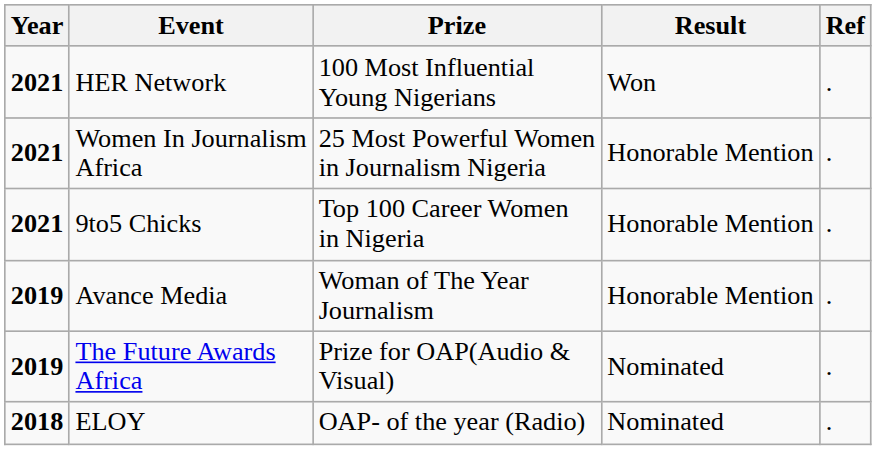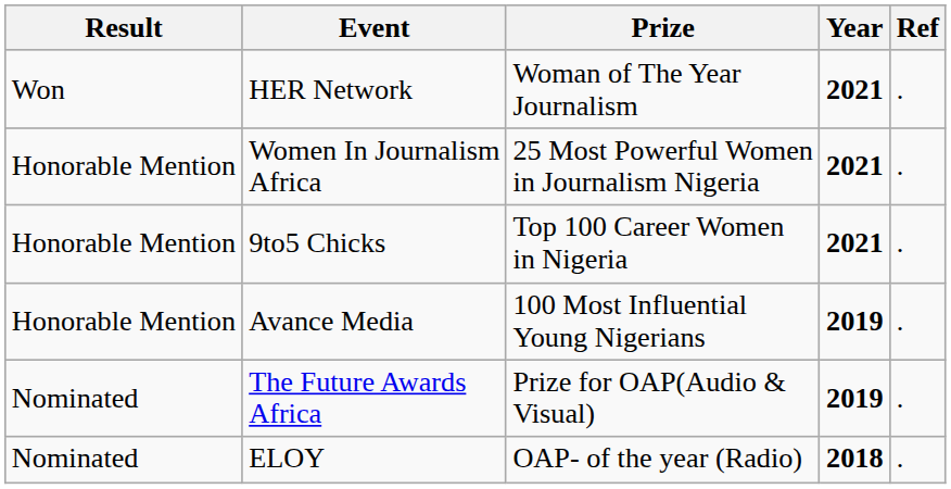columns swapped: Year <-> Result
HER Network | Prize: 100 Most Influential Young Nigerians -> Woman of The Year Journalism
Avance Media | Prize: Woman of The Year Journalism -> 100 Most Influential Young Nigerians
